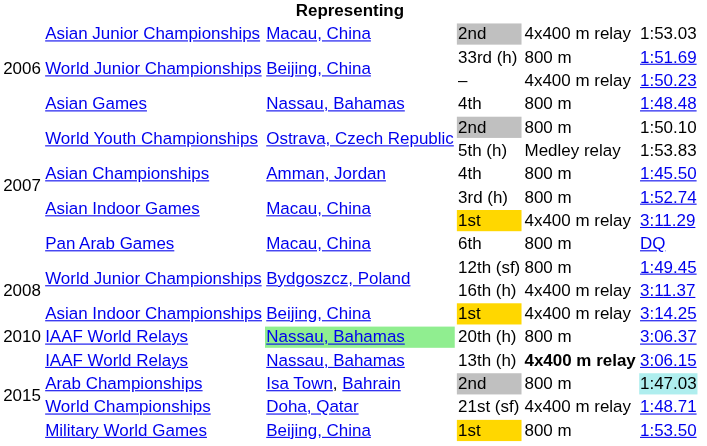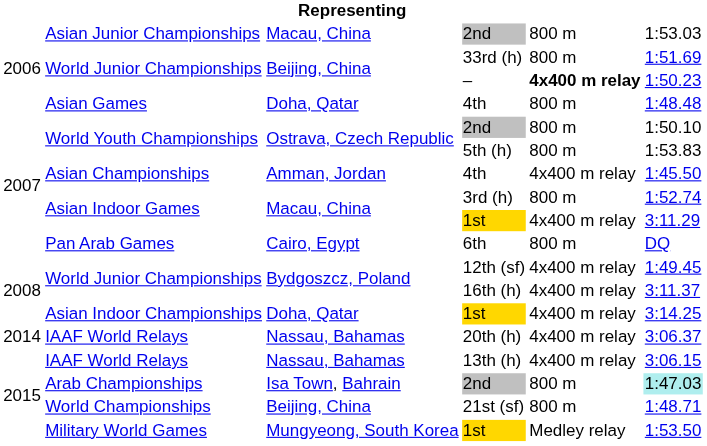Asian Junior Championships / 2nd | column 5: 4x400 m relay -> 800 m
– | column 5: normal -> bold
Asian Games / 4th | column 3: Nassau, Bahamas -> Doha, Qatar
5th (h) | column 5: Medley relay -> 800 m
Asian Championships / 4th | column 5: 800 m -> 4x400 m relay
6th | column 3: Macau, China -> Cairo, Egypt
12th (sf) | column 5: 800 m -> 4x400 m relay
Asian Indoor Championships / 1st | column 3: Beijing, China -> Doha, Qatar
20th (h) | column 1: 2010 -> 2014
20th (h) | column 3: lightgreen background -> no background
20th (h) | column 5: 800 m -> 4x400 m relay
13th (h) | column 5: bold -> normal
21st (sf) | column 3: Doha, Qatar -> Beijing, China
21st (sf) | column 5: 4x400 m relay -> 800 m
Military World Games / 1st | column 3: Beijing, China -> Mungyeong, South Korea
Military World Games / 1st | column 5: 800 m -> Medley relay
